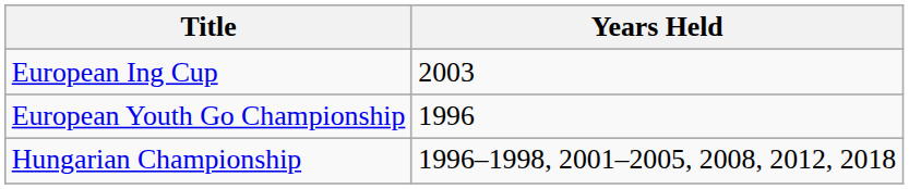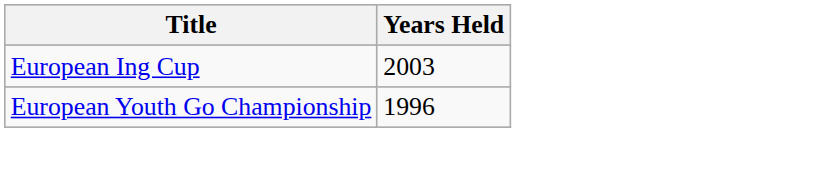- row: Hungarian Championship | 1996–1998, 2001–2005, 2008, 2012, 2018
